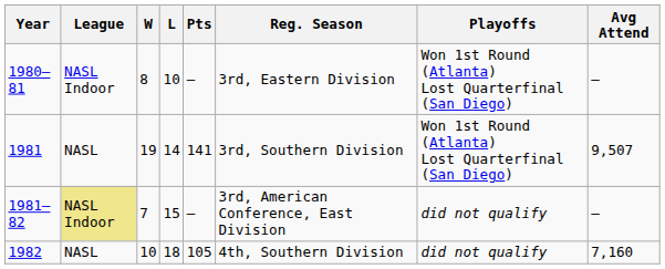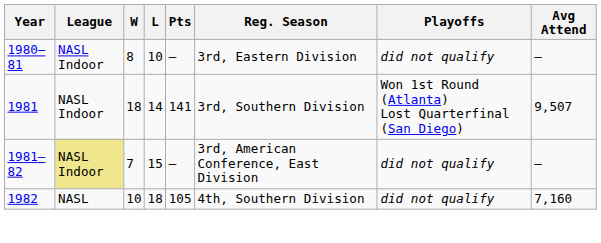1980–81 | Playoffs: Won 1st Round (Atlanta) Lost Quarterfinal (San Diego) -> did not qualify
1981 | League: NASL -> NASL Indoor
1981 | W: 19 -> 18
